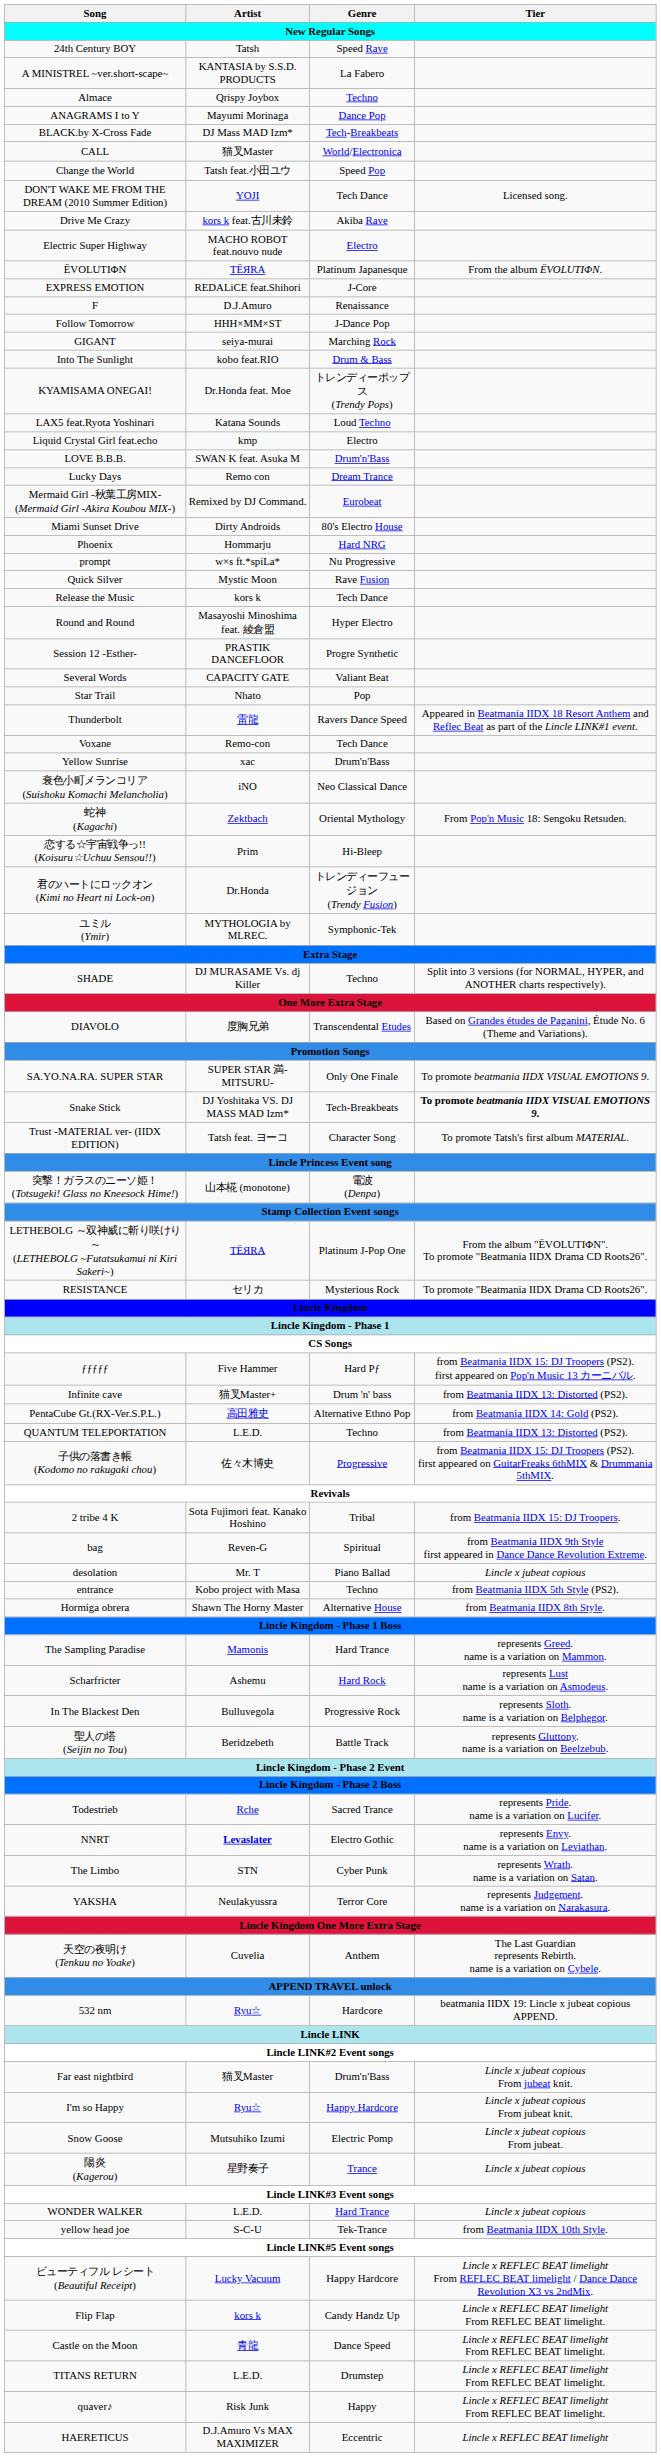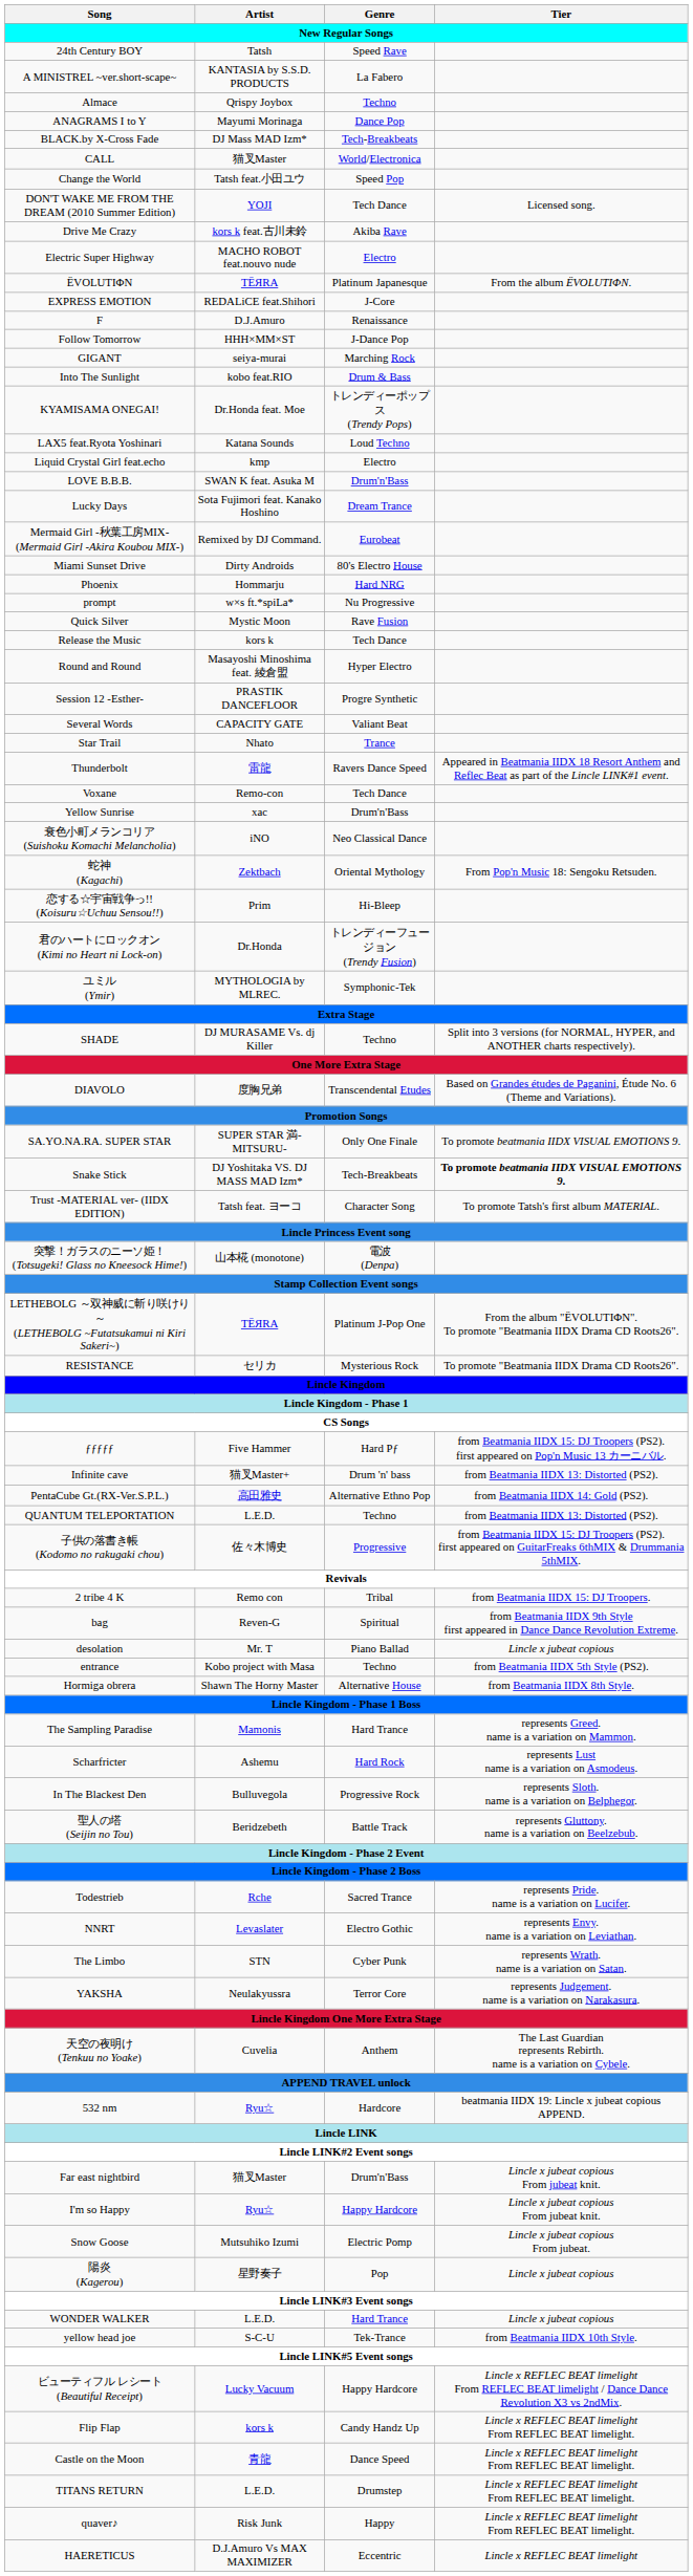Lucky Days | Artist: Remo con -> Sota Fujimori feat. Kanako Hoshino
Star Trail | Genre: Pop -> Trance
2 tribe 4 K | Artist: Sota Fujimori feat. Kanako Hoshino -> Remo con
NNRT | Artist: bold -> normal
陽炎 (Kagerou) | Genre: Trance -> Pop
